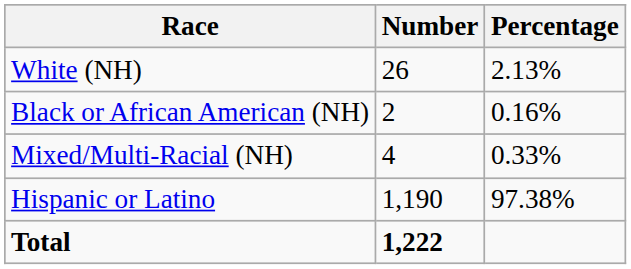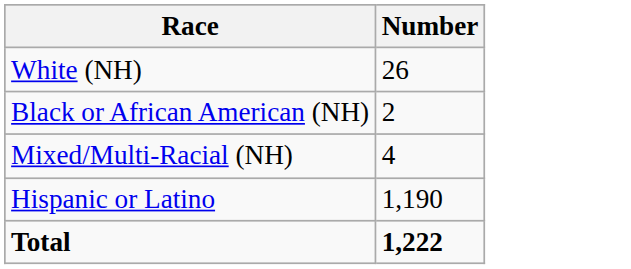- column: Percentage | 2.13% | 0.16% | 0.33% | 97.38%
